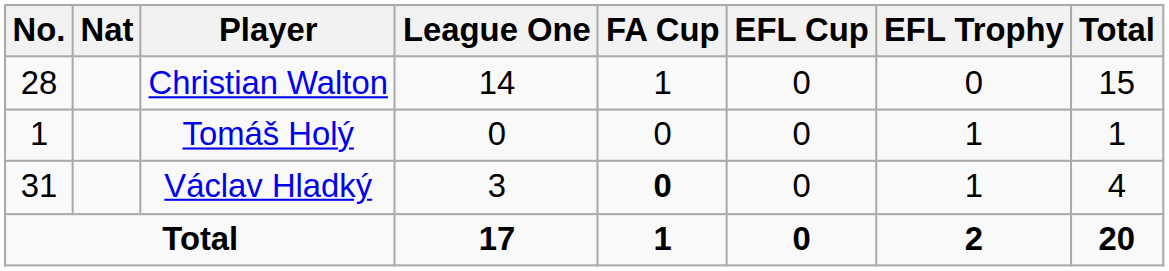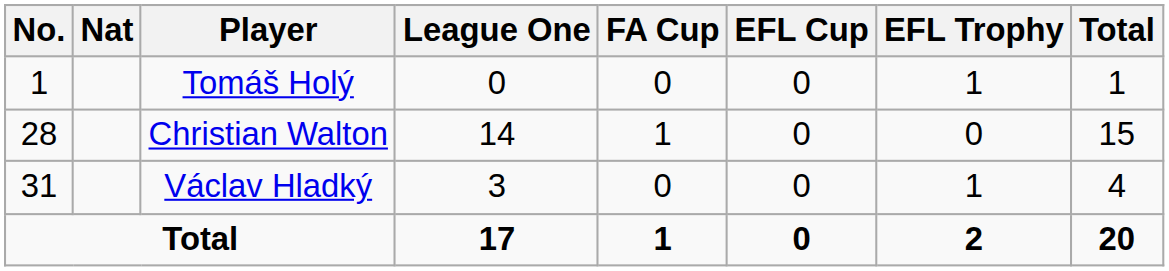rows swapped: Tomáš Holý <-> Christian Walton
Václav Hladký | FA Cup: bold -> normal
